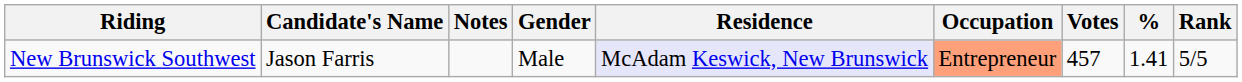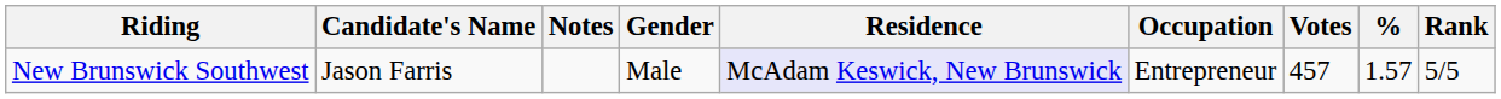New Brunswick Southwest | Occupation: lightsalmon background -> no background
New Brunswick Southwest | %: 1.41 -> 1.57
